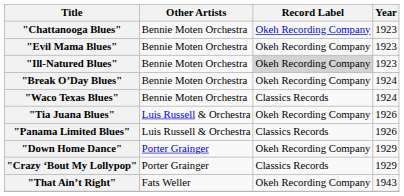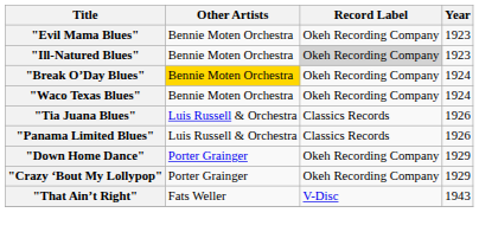- row: "Chattanooga Blues" | Bennie Moten Orchestra | Okeh Recording Company | 1923
"Break O’Day Blues" | Other Artists: no background -> gold background
"Waco Texas Blues" | Record Label: Classics Records -> Okeh Recording Company
"Tia Juana Blues" | Record Label: Okeh Recording Company -> Classics Records
"Crazy ‘Bout My Lollypop" | Record Label: Classics Records -> Okeh Recording Company
"That Ain’t Right" | Record Label: Okeh Recording Company -> V-Disc
